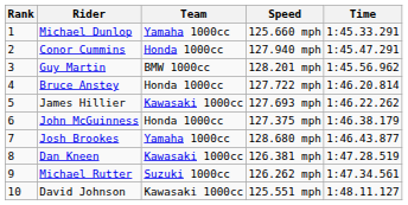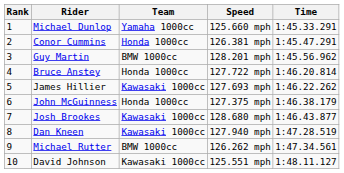Conor Cummins | Speed: 127.940 mph -> 126.381 mph
Josh Brookes | Team: Yamaha 1000cc -> Kawasaki 1000cc
Dan Kneen | Speed: 126.381 mph -> 127.940 mph
Michael Rutter | Team: Suzuki 1000cc -> BMW 1000cc
